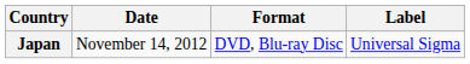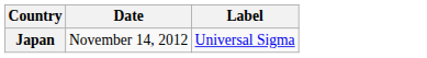- column: Format | DVD, Blu-ray Disc
